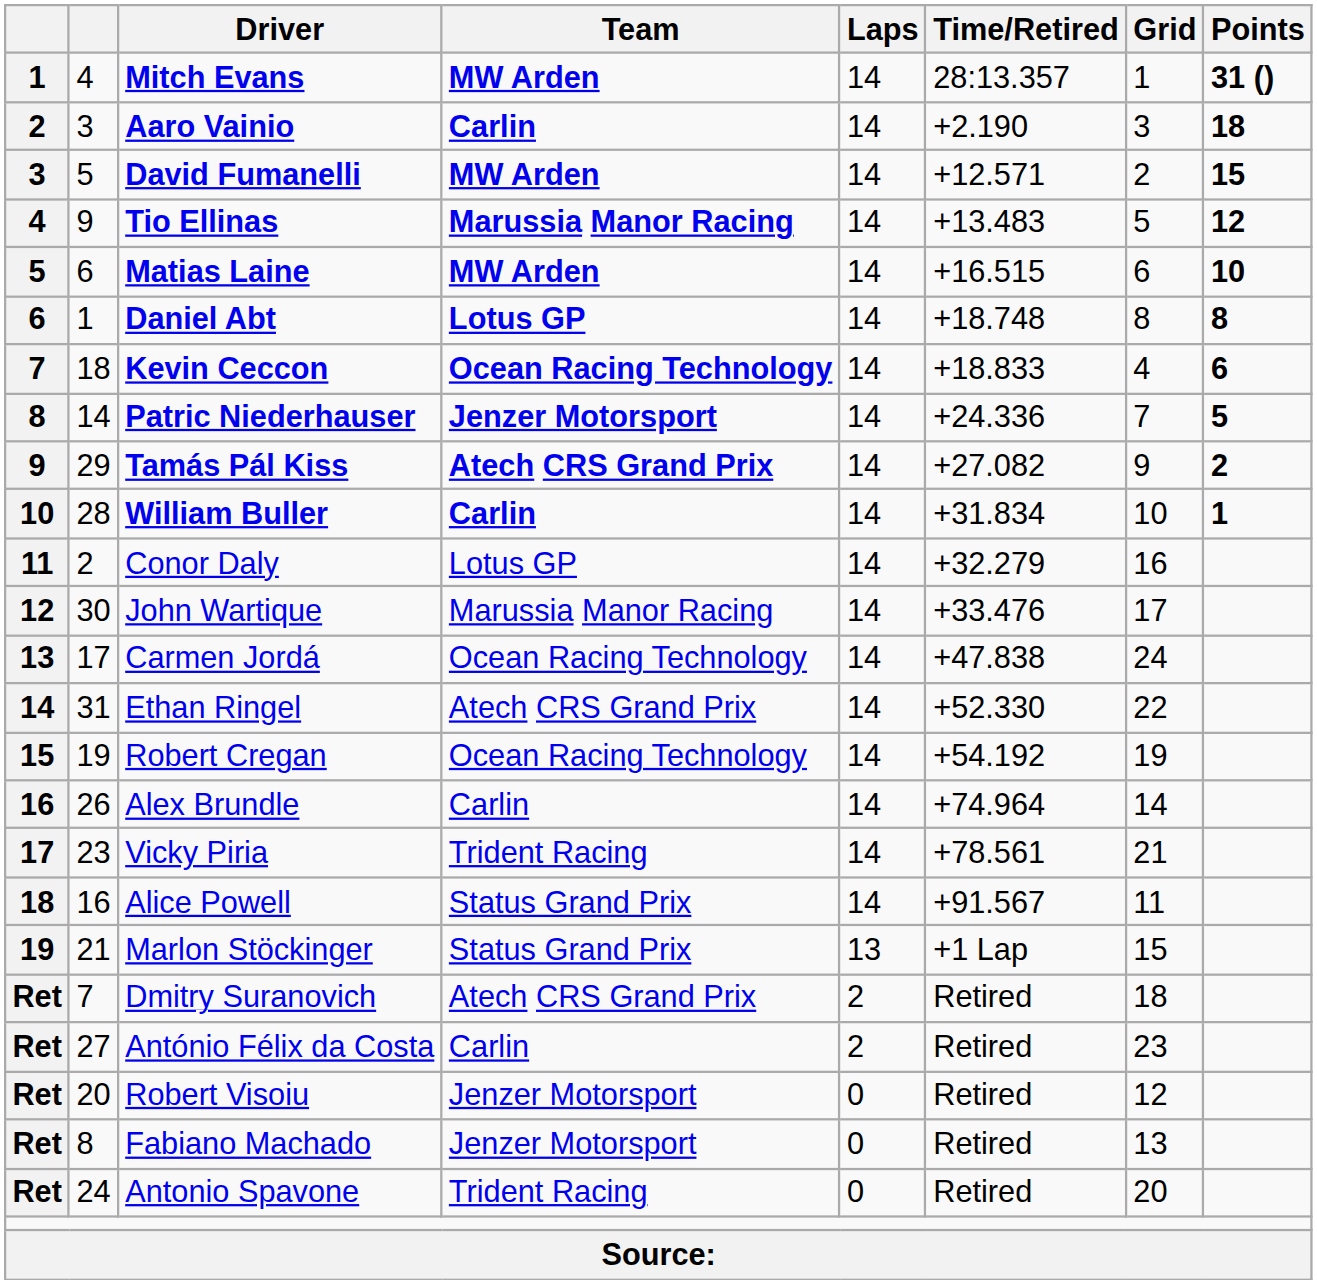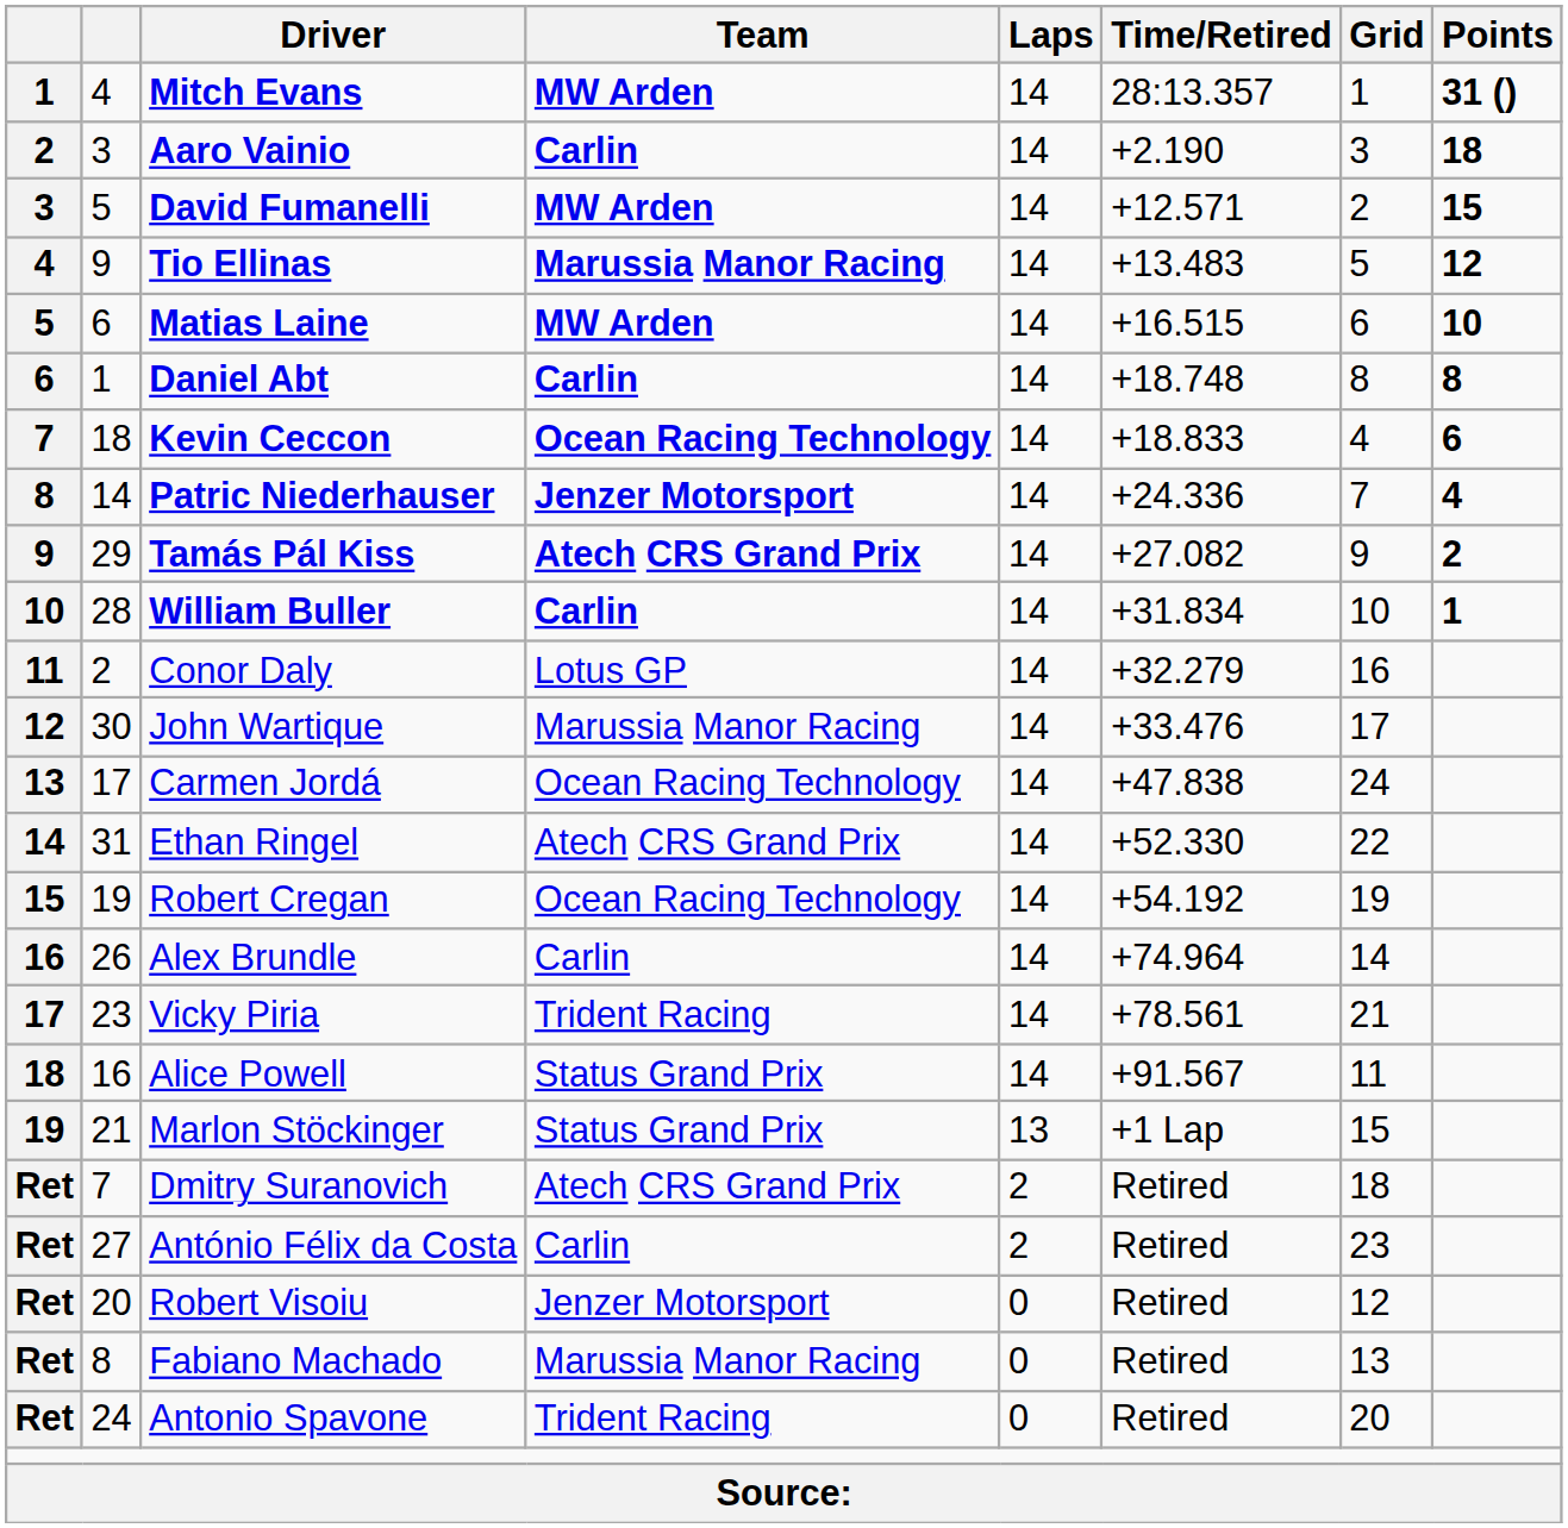Daniel Abt | Team: Lotus GP -> Carlin
Patric Niederhauser | Points: 5 -> 4
Fabiano Machado | Team: Jenzer Motorsport -> Marussia Manor Racing
